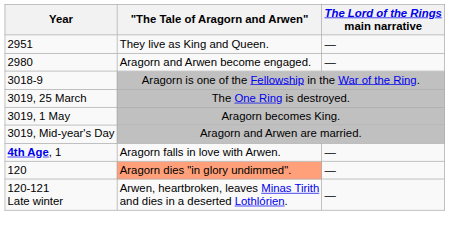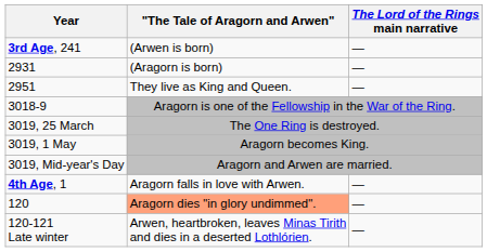+ row: 3rd Age, 241 | (Arwen is born) | —
+ row: 2931 | (Aragorn is born) | —
- row: 2980 | Aragorn and Arwen become engaged. | —
